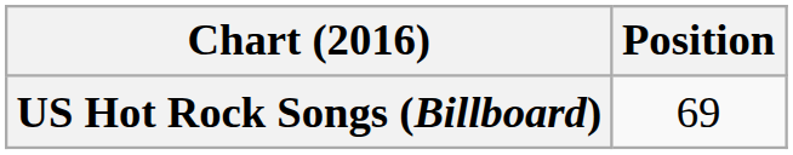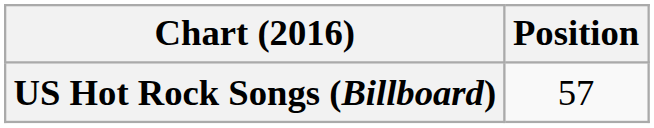US Hot Rock Songs (Billboard) | Position: 69 -> 57
